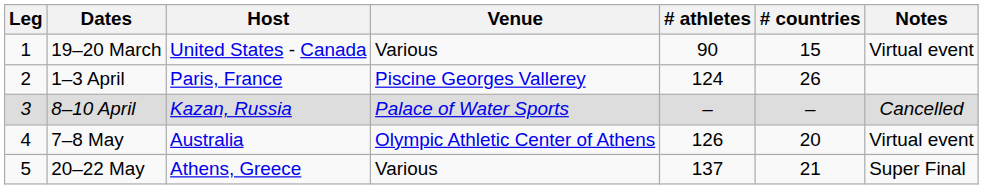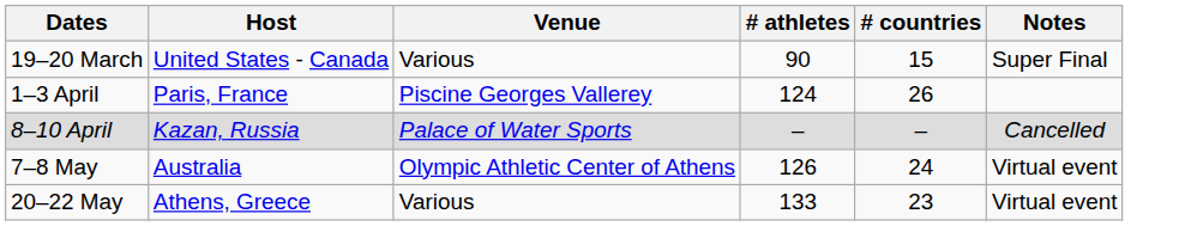- column: Leg | 1 | 2 | 3 | 4 | 5
19–20 March | Notes: Virtual event -> Super Final
7–8 May | # countries: 20 -> 24
20–22 May | # athletes: 137 -> 133
20–22 May | # countries: 21 -> 23
20–22 May | Notes: Super Final -> Virtual event
